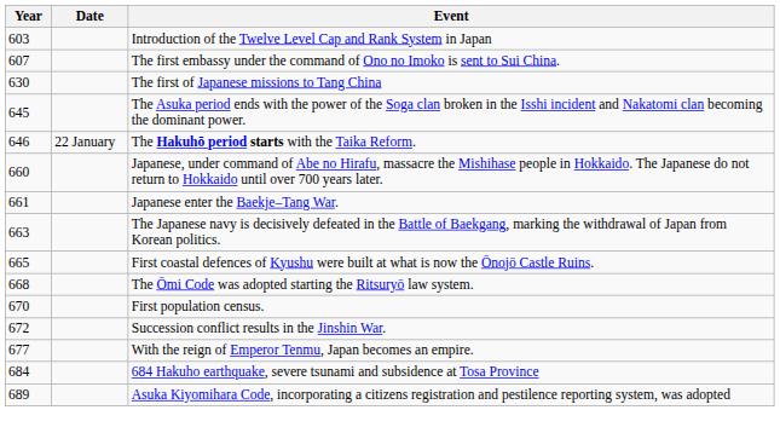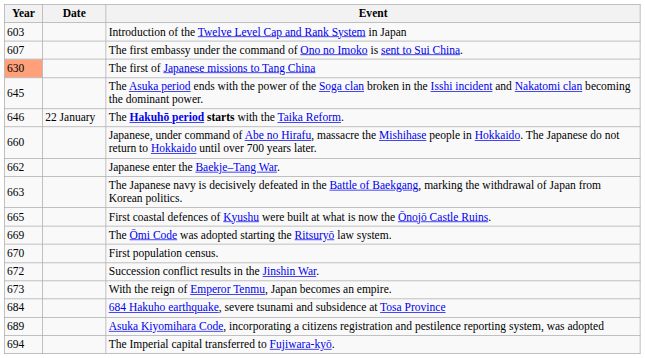The first of Japanese missions to Tang China | Year: no background -> lightsalmon background
Japanese enter the Baekje–Tang War. | Year: 661 -> 662
The Ōmi Code was adopted starting the Ritsuryō law system. | Year: 668 -> 669
With the reign of Emperor Tenmu, Japan becomes an empire. | Year: 677 -> 673
+ row: 694 | The Imperial capital transferred to Fujiwara-kyō.
